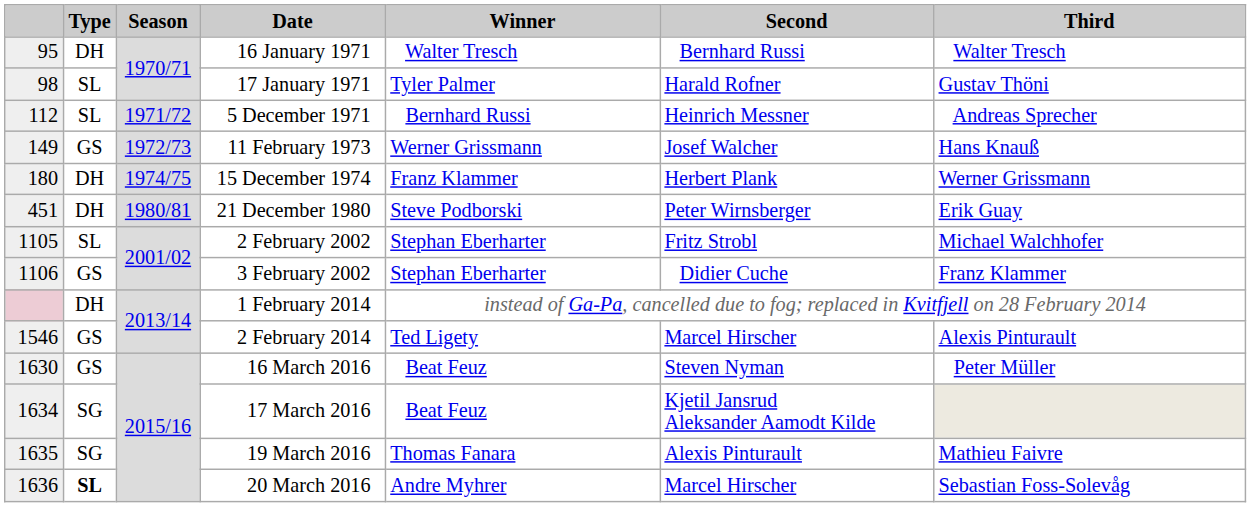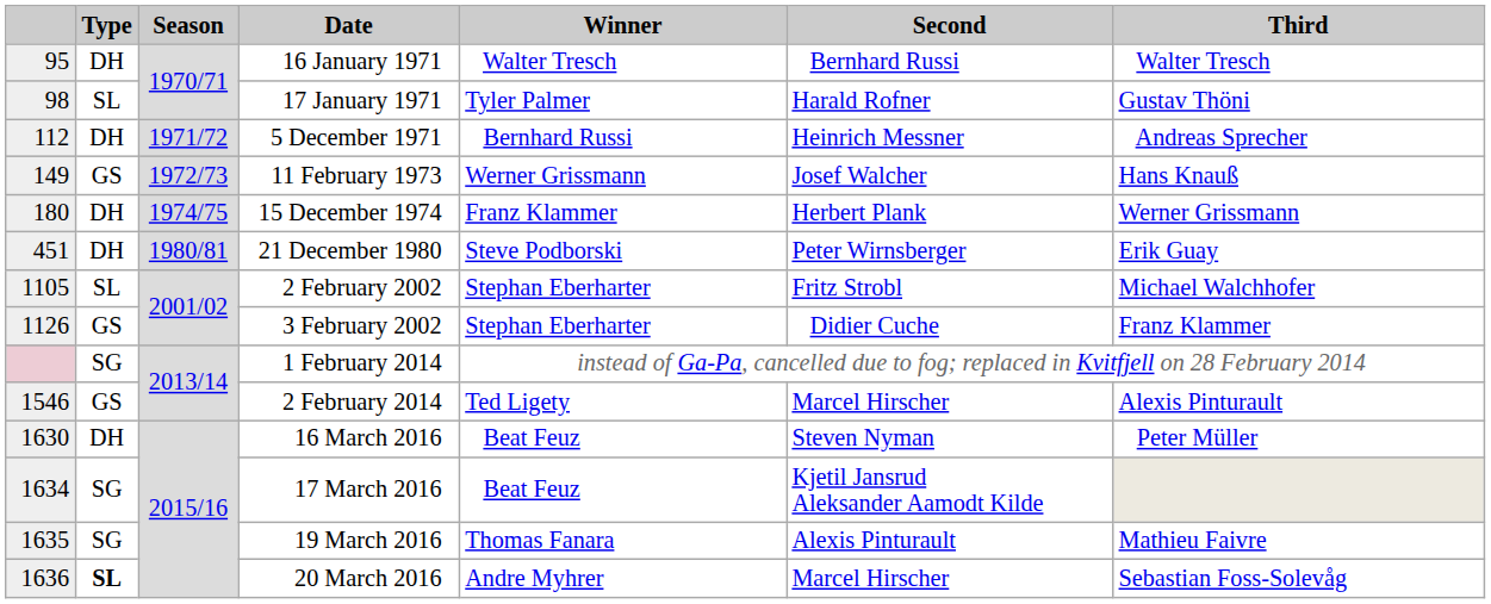5 December 1971 | Type: SL -> DH
3 February 2002 | column 1: 1106 -> 1126
1 February 2014 | Type: DH -> SG
16 March 2016 | Type: GS -> DH
